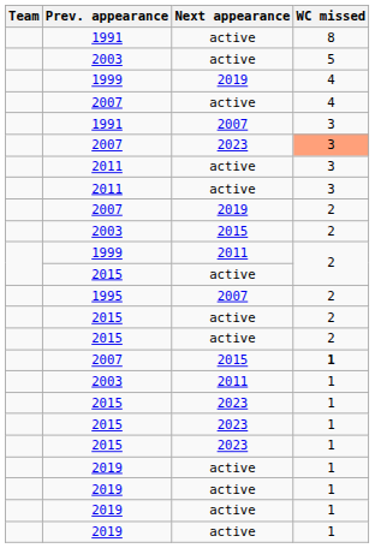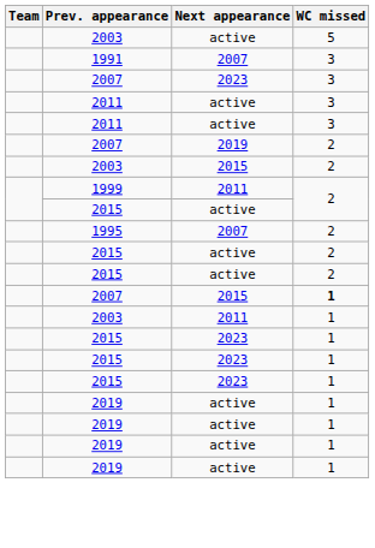- row: 1991 | active | 8
- row: 1999 | 2019 | 4
- row: 2007 | active | 4
2007 / 2023 | WC missed: lightsalmon background -> no background
